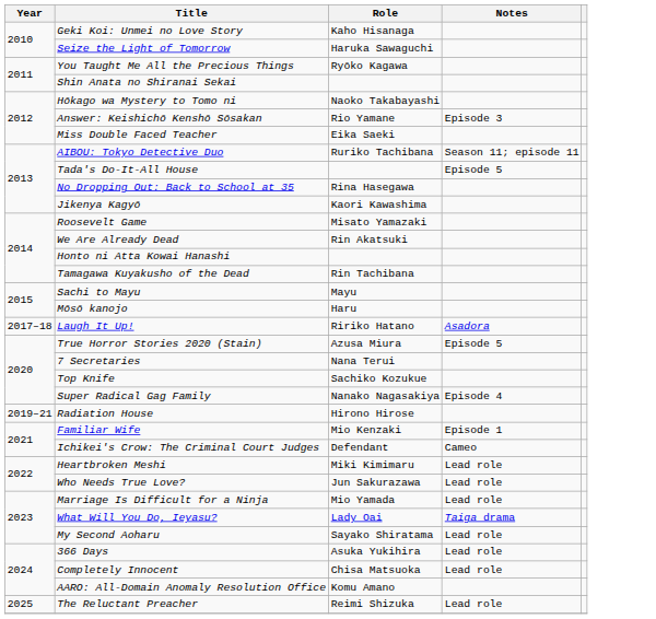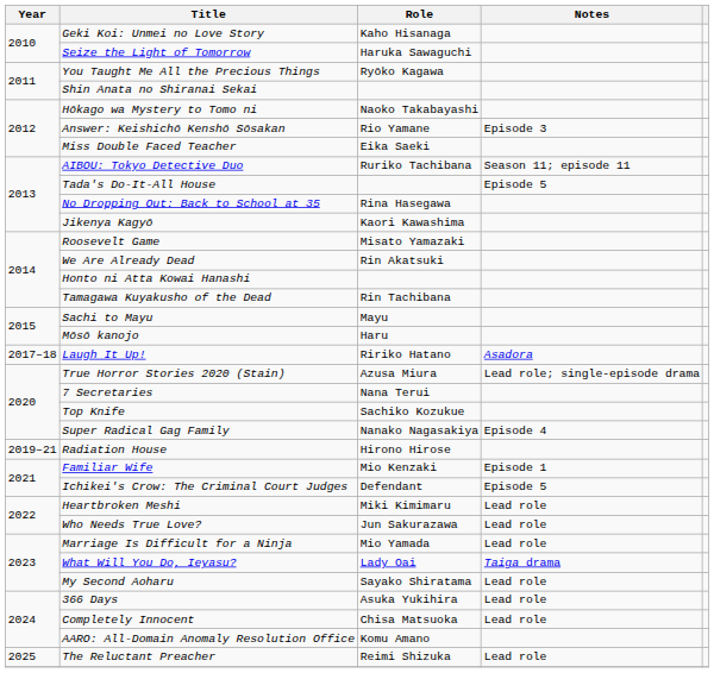True Horror Stories 2020 (Stain) | Notes: Episode 5 -> Lead role; single-episode drama
Ichikei's Crow: The Criminal Court Judges | Notes: Cameo -> Episode 5
